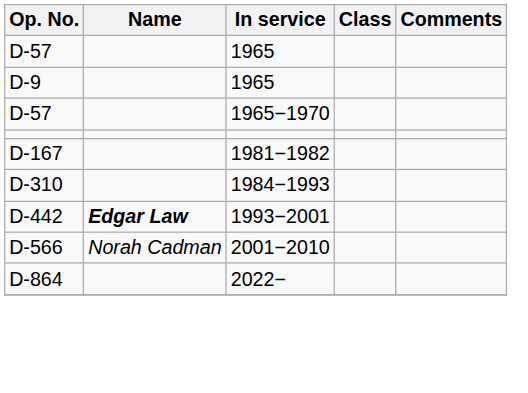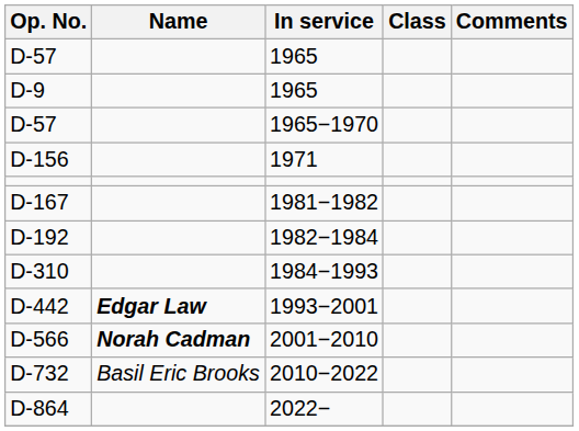+ row: D-156 | 1971
+ row: D-192 | 1982−1984
D-566 | Name: normal -> bold
+ row: D-732 | Basil Eric Brooks | 2010−2022
